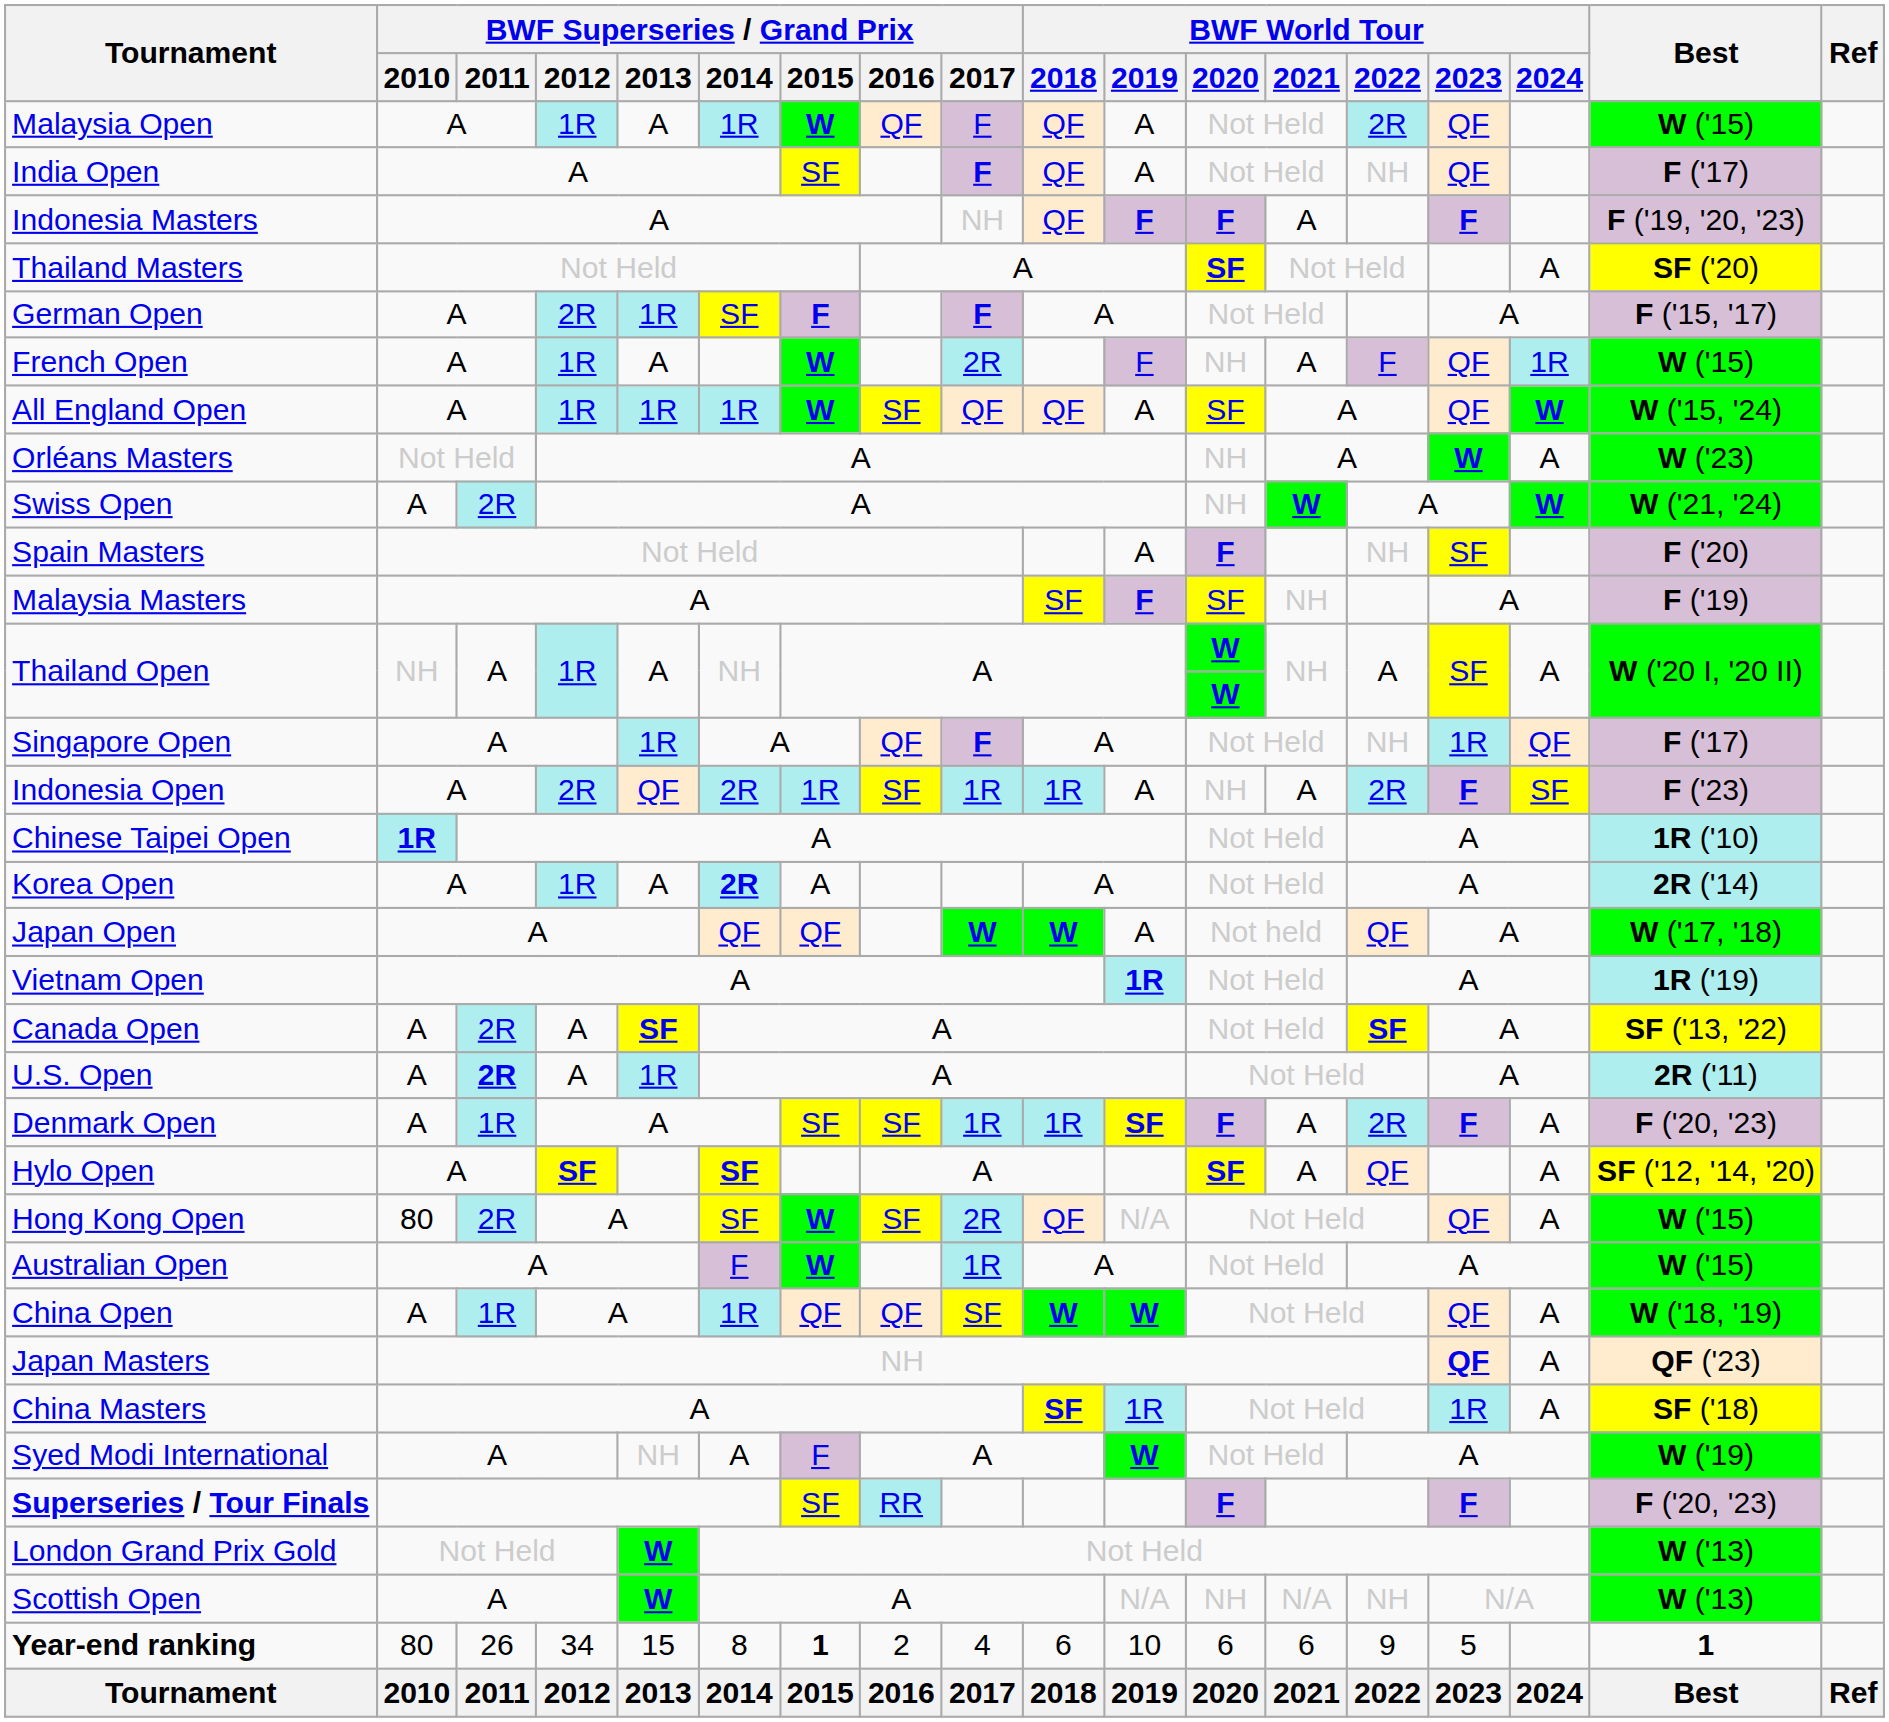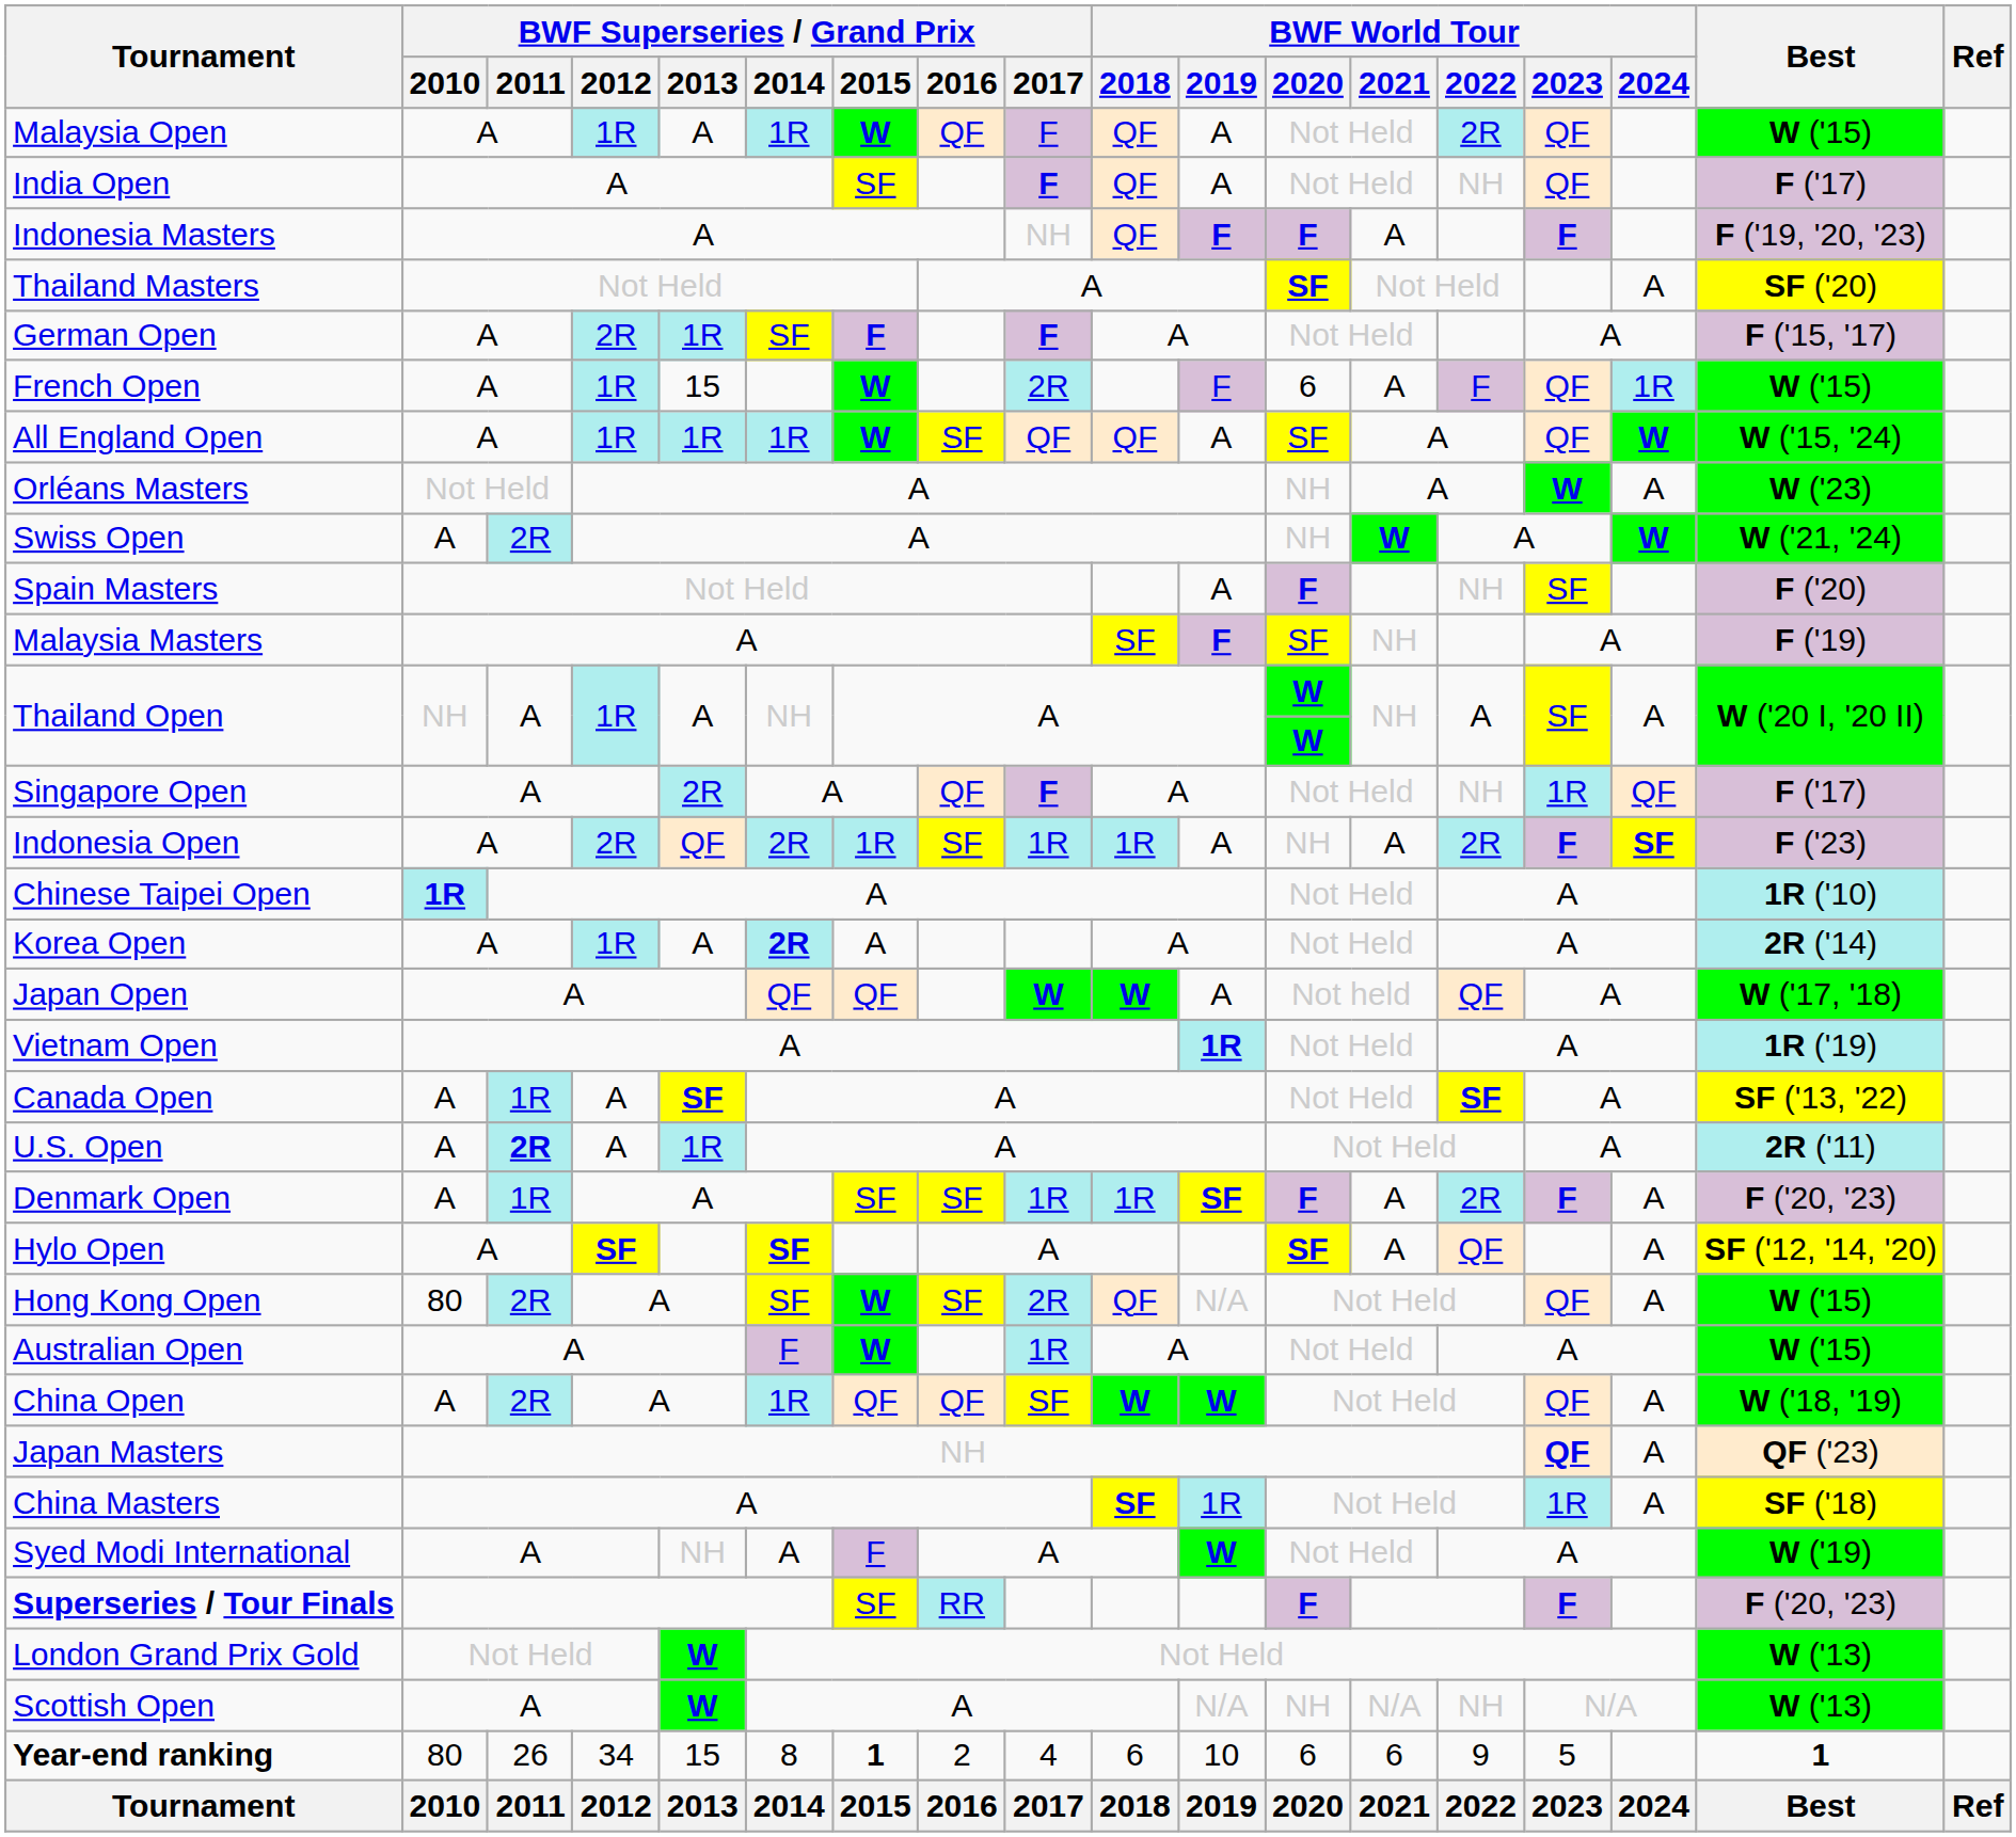French Open | BWF Superseries / Grand Prix / 2013: A -> 15
French Open | BWF World Tour / 2020: NH -> 6
Singapore Open | BWF Superseries / Grand Prix / 2013: 1R -> 2R
Indonesia Open | BWF World Tour / 2024: normal -> bold
Canada Open | BWF Superseries / Grand Prix / 2011: 2R -> 1R
China Open | BWF Superseries / Grand Prix / 2011: 1R -> 2R
